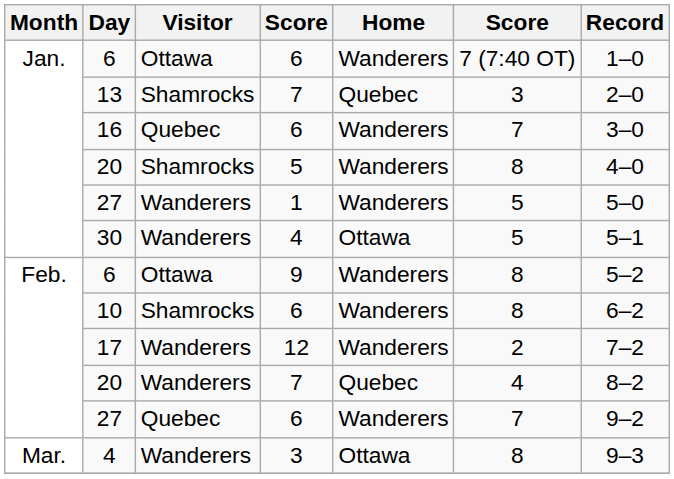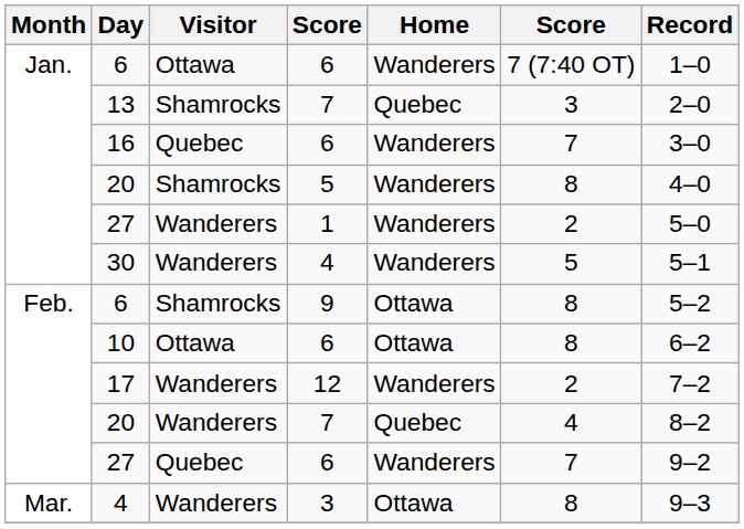27 / 1 | column 6: 5 -> 2
30 | Home: Ottawa -> Wanderers
6 / 9 | Visitor: Ottawa -> Shamrocks
6 / 9 | Home: Wanderers -> Ottawa
10 | Visitor: Shamrocks -> Ottawa
10 | Home: Wanderers -> Ottawa
